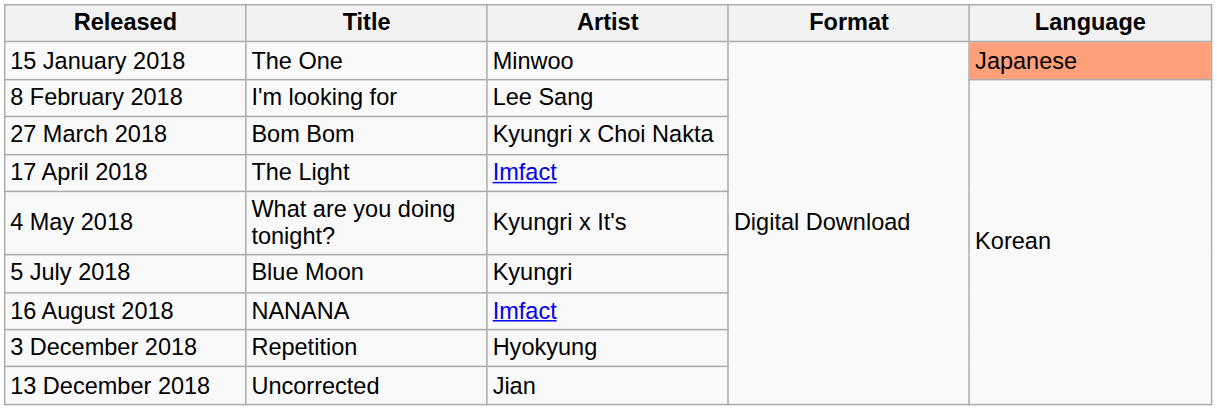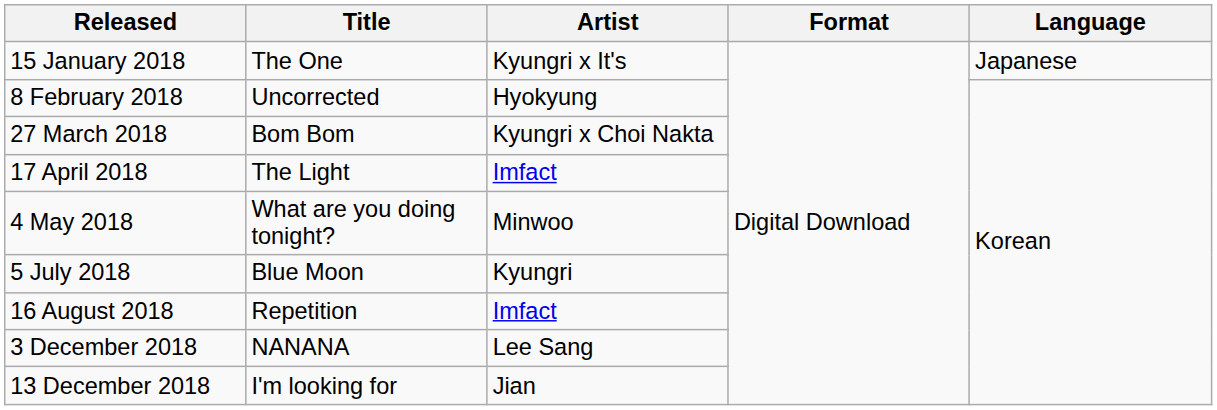15 January 2018 | Artist: Minwoo -> Kyungri x It's
15 January 2018 | Language: lightsalmon background -> no background
8 February 2018 | Title: I'm looking for -> Uncorrected
8 February 2018 | Artist: Lee Sang -> Hyokyung
4 May 2018 | Artist: Kyungri x It's -> Minwoo
16 August 2018 | Title: NANANA -> Repetition
3 December 2018 | Title: Repetition -> NANANA
3 December 2018 | Artist: Hyokyung -> Lee Sang
13 December 2018 | Title: Uncorrected -> I'm looking for
